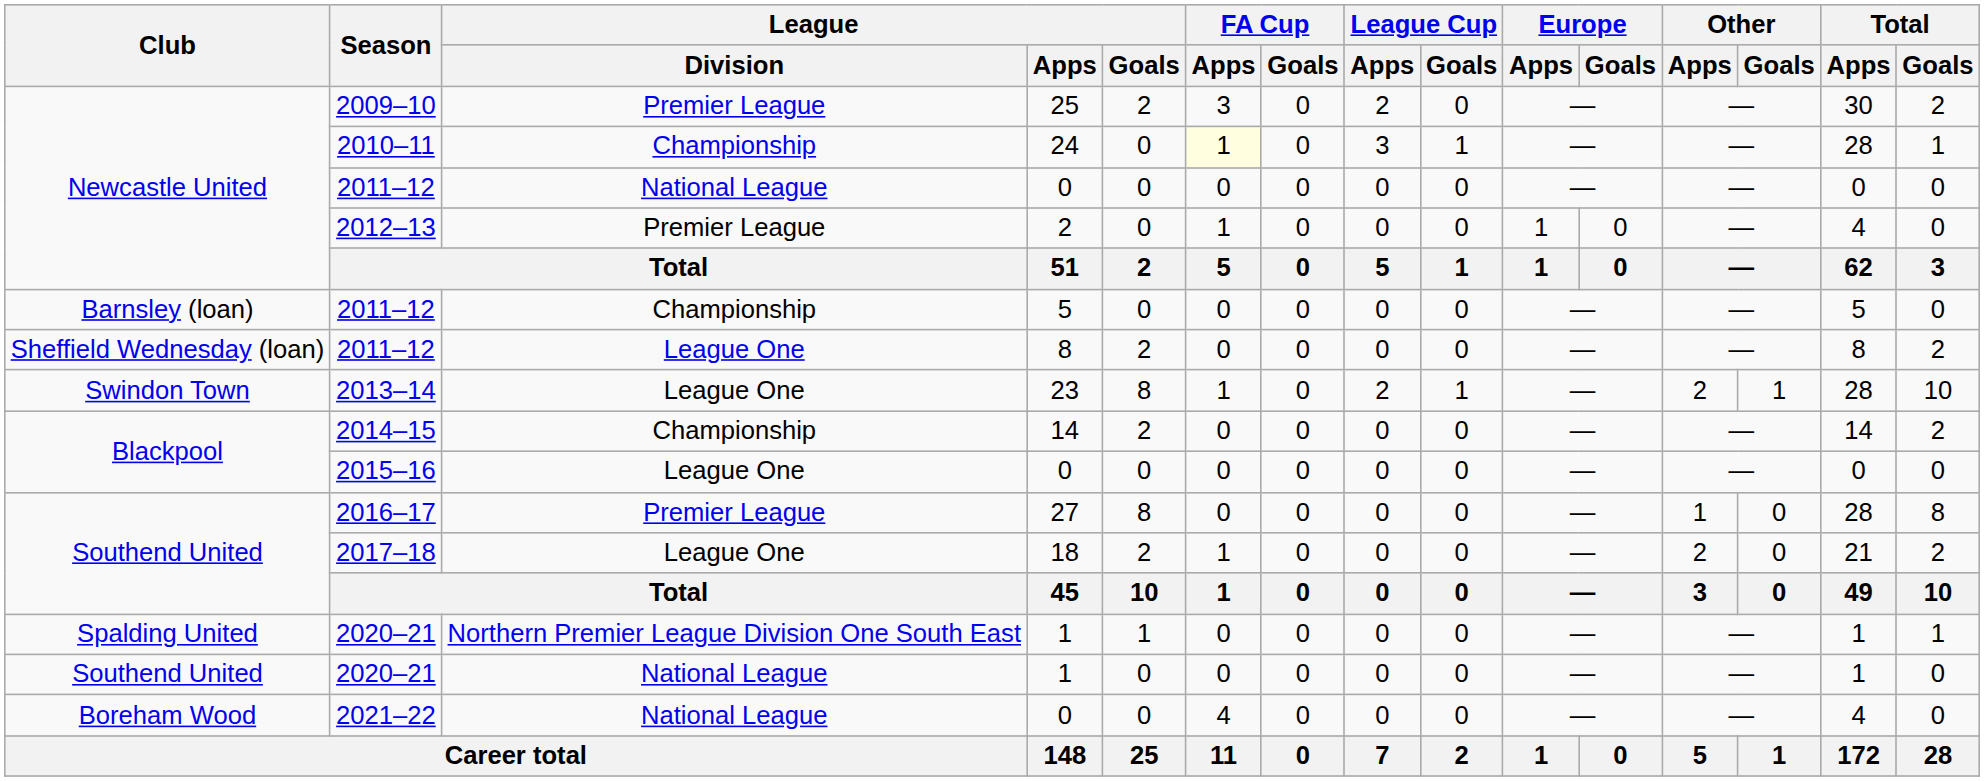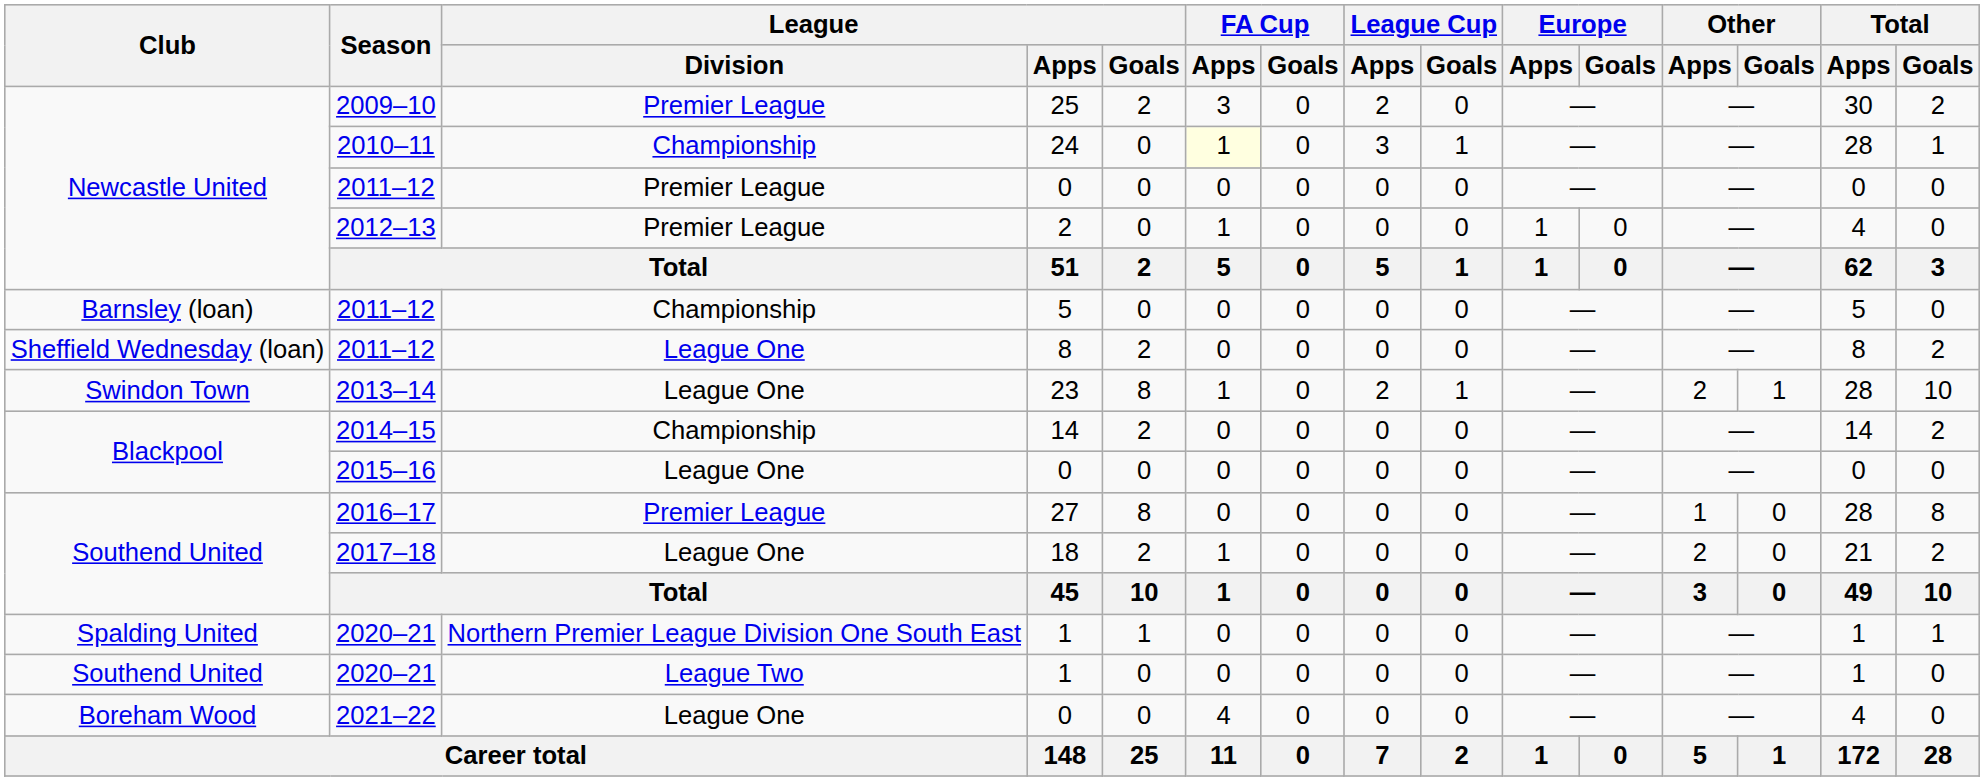Newcastle United / 2011–12 | League / Division: National League -> Premier League
Southend United / 2020–21 | League / Division: National League -> League Two
2021–22 | League / Division: National League -> League One
